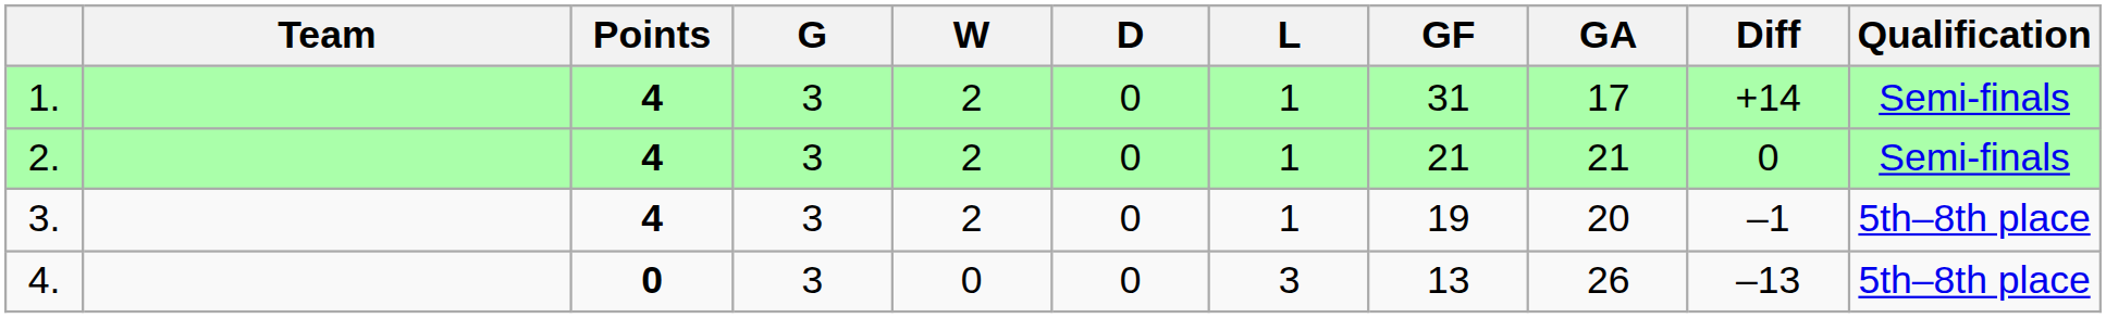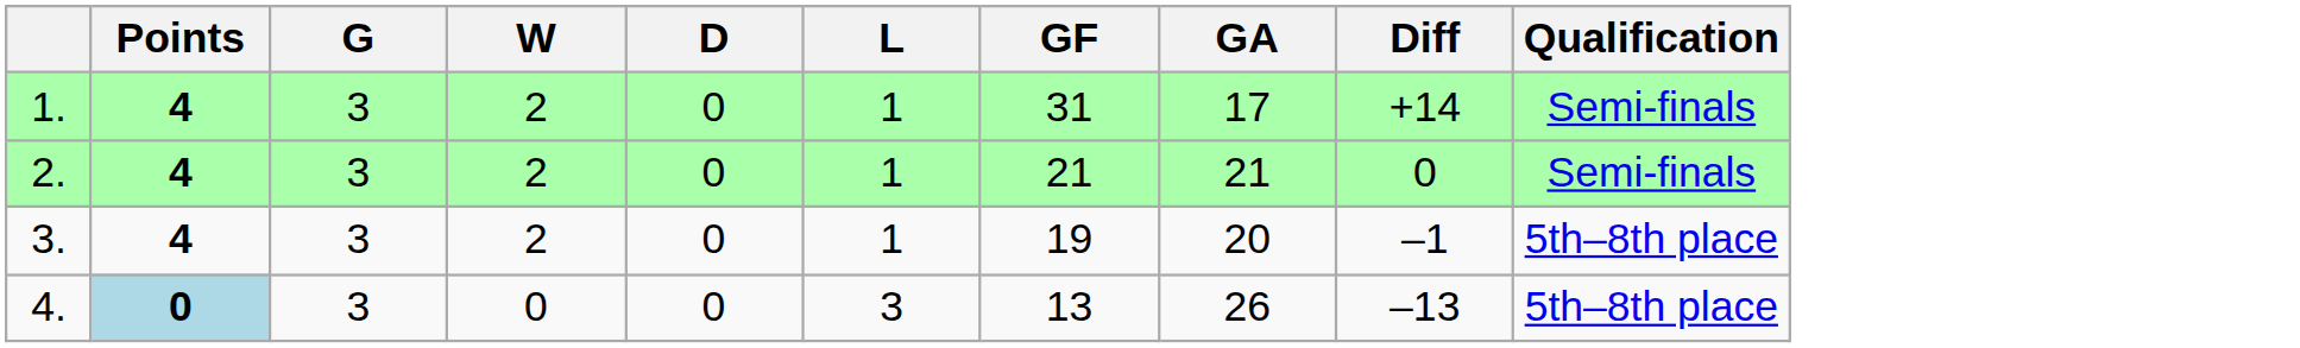- column: Team
4. | Points: no background -> lightblue background
